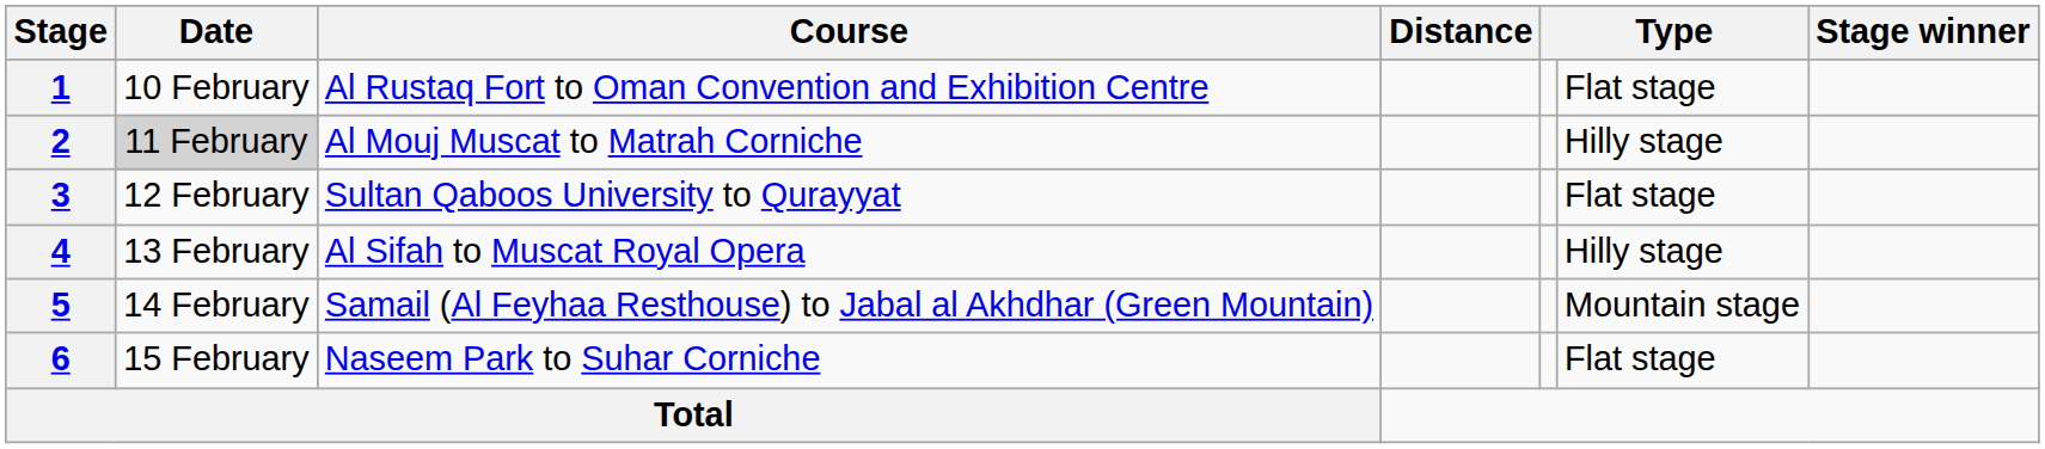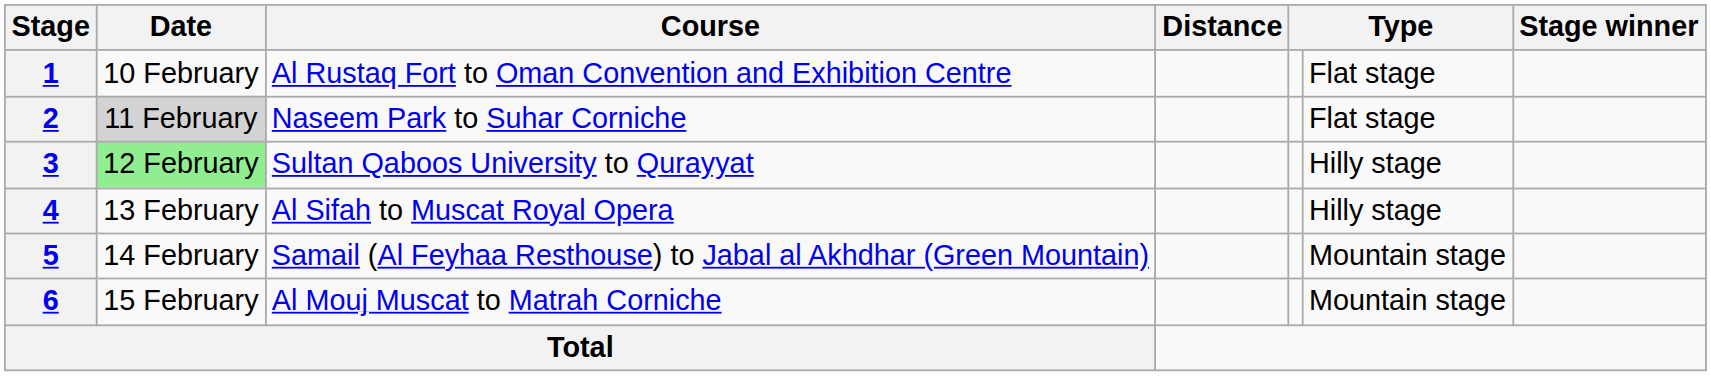2 | Course: Al Mouj Muscat to Matrah Corniche -> Naseem Park to Suhar Corniche
2 | column 6: Hilly stage -> Flat stage
3 | Date: no background -> lightgreen background
3 | column 6: Flat stage -> Hilly stage
6 | Course: Naseem Park to Suhar Corniche -> Al Mouj Muscat to Matrah Corniche
6 | column 6: Flat stage -> Mountain stage
